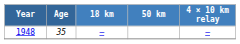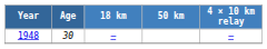1948 | Age: 35 -> 30
